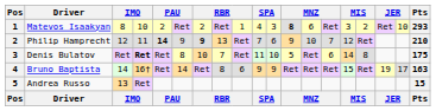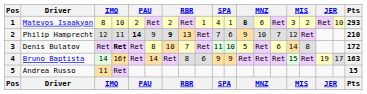Matevos Isaakyan | column 11: 3 -> 1
Denis Bulatov | Pts: 175 -> 172
Andrea Russo | column 3: 13 -> 11
